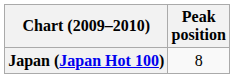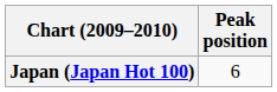Japan (Japan Hot 100) | Peak position: 8 -> 6
